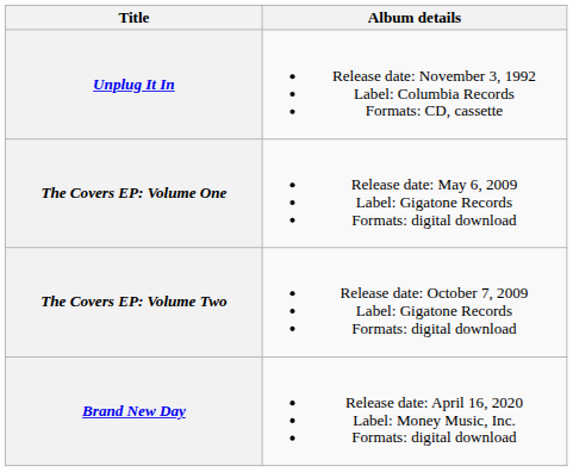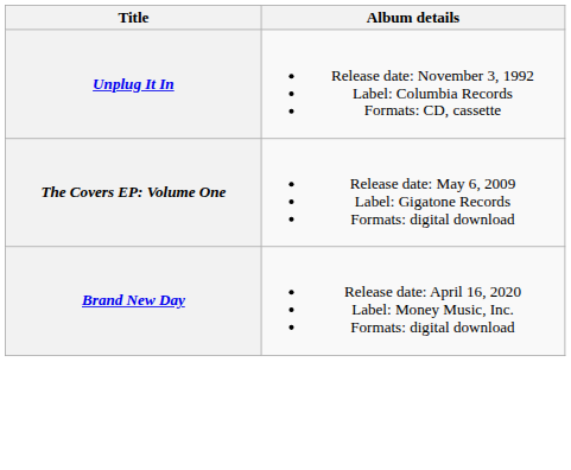- row: The Covers EP: Volume Two | Release date: October 7, 2009 Label: Gigatone Records Formats: digital download
